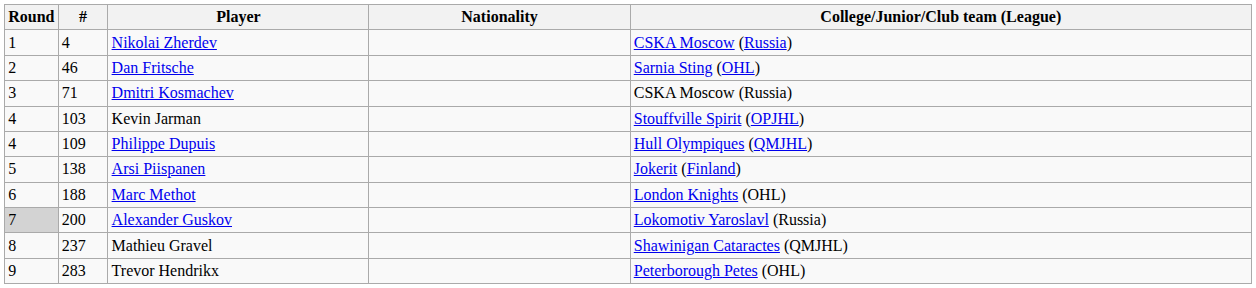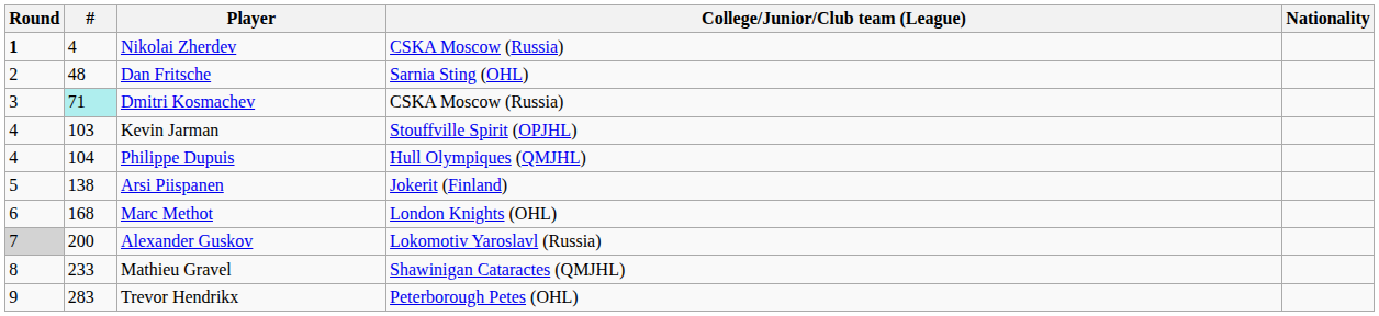columns swapped: Nationality <-> College/Junior/Club team (League)
Nikolai Zherdev | Round: normal -> bold
Dan Fritsche | #: 46 -> 48
Dmitri Kosmachev | #: no background -> paleturquoise background
Philippe Dupuis | #: 109 -> 104
Marc Methot | #: 188 -> 168
Mathieu Gravel | #: 237 -> 233
